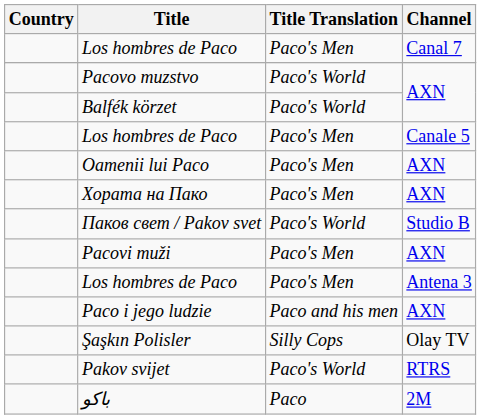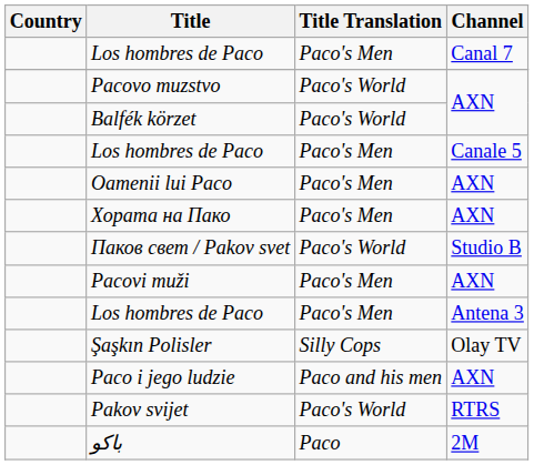rows swapped: Şaşkın Polisler <-> Paco i jego ludzie
